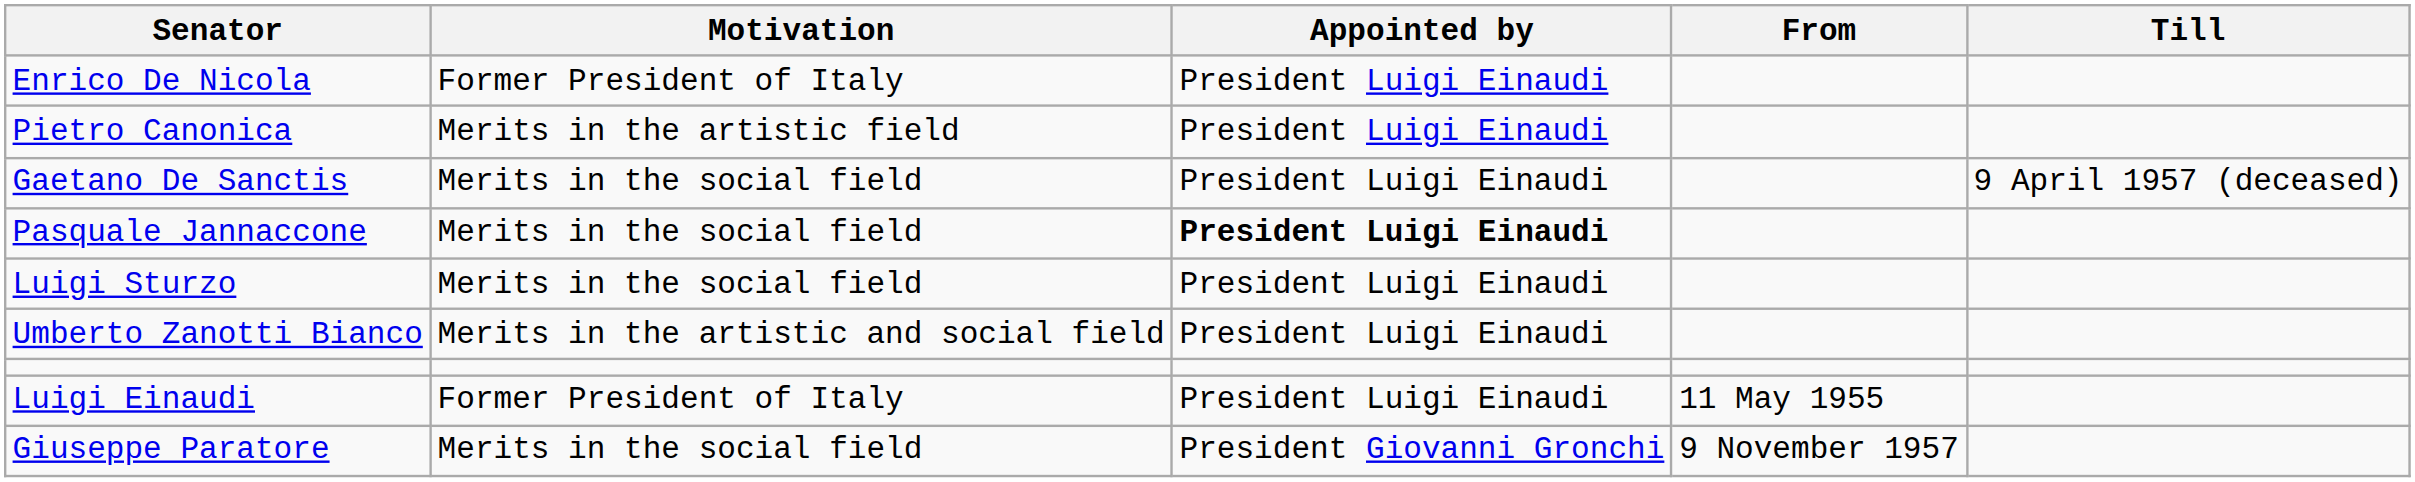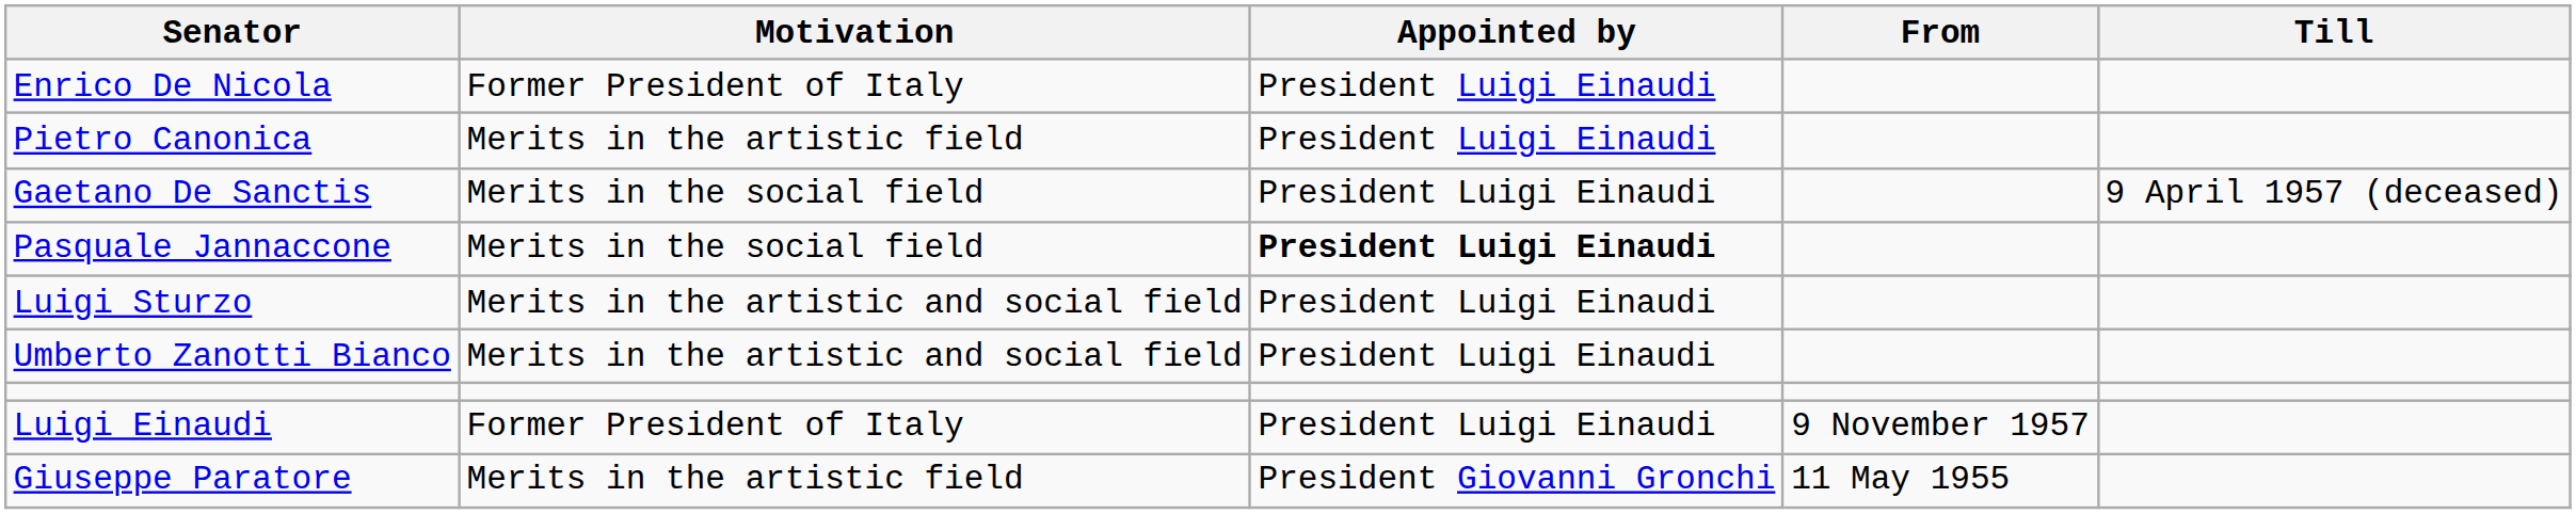Luigi Sturzo | Motivation: Merits in the social field -> Merits in the artistic and social field
Luigi Einaudi | From: 11 May 1955 -> 9 November 1957
Giuseppe Paratore | Motivation: Merits in the social field -> Merits in the artistic field
Giuseppe Paratore | From: 9 November 1957 -> 11 May 1955
